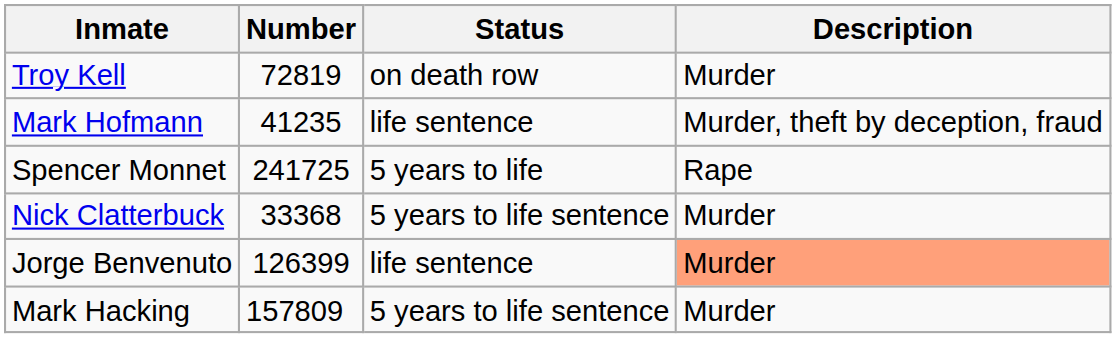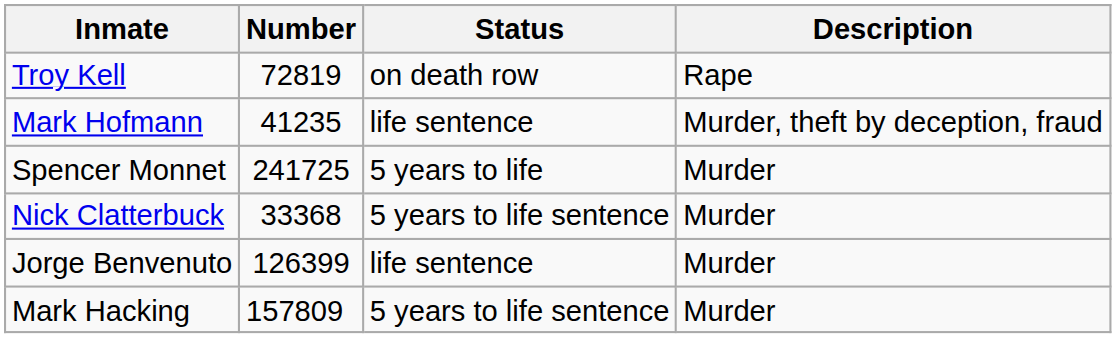Troy Kell | Description: Murder -> Rape
Spencer Monnet | Description: Rape -> Murder
Jorge Benvenuto | Description: lightsalmon background -> no background
